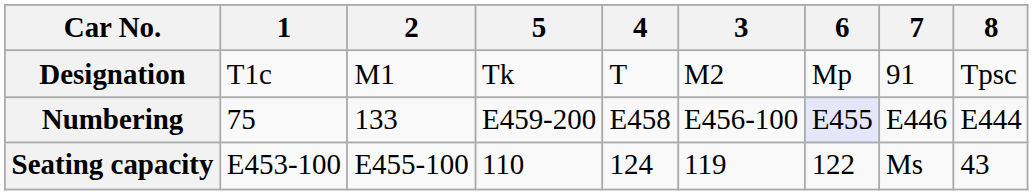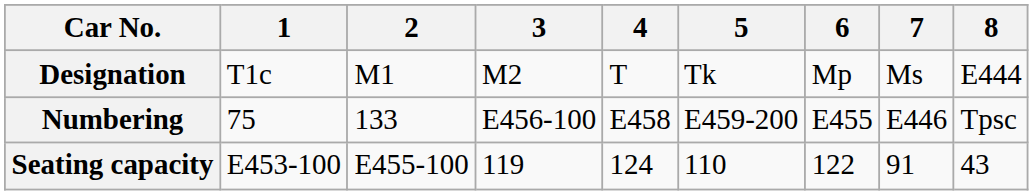columns swapped: 3 <-> 5
Designation | 7: 91 -> Ms
Designation | 8: Tpsc -> E444
Numbering | 6: lavender background -> no background
Numbering | 8: E444 -> Tpsc
Seating capacity | 7: Ms -> 91
